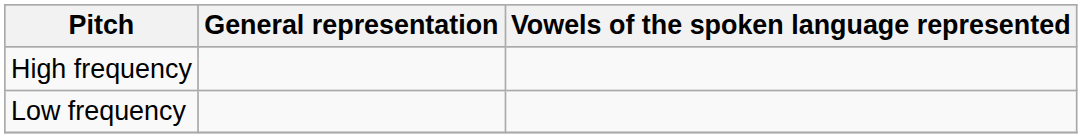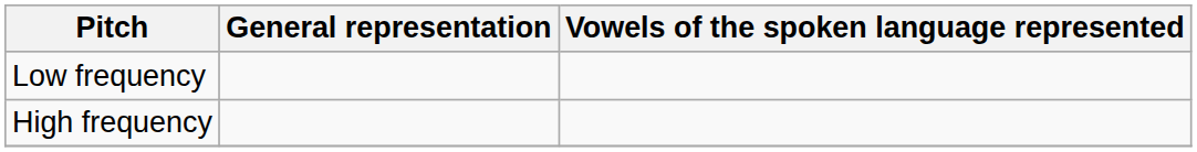rows swapped: High frequency <-> Low frequency
